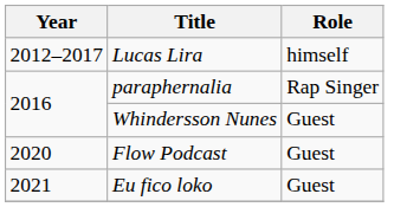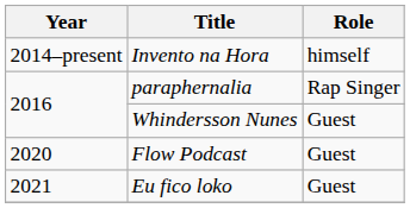- row: 2012–2017 | Lucas Lira | himself
+ row: 2014–present | Invento na Hora | himself
